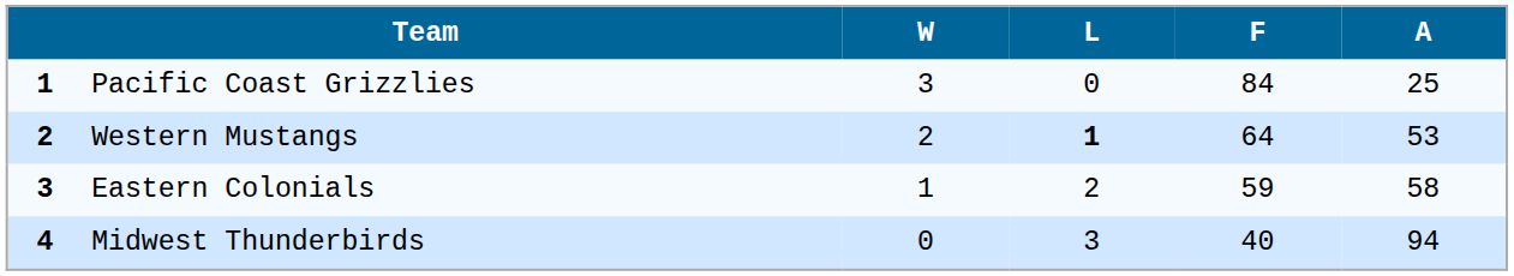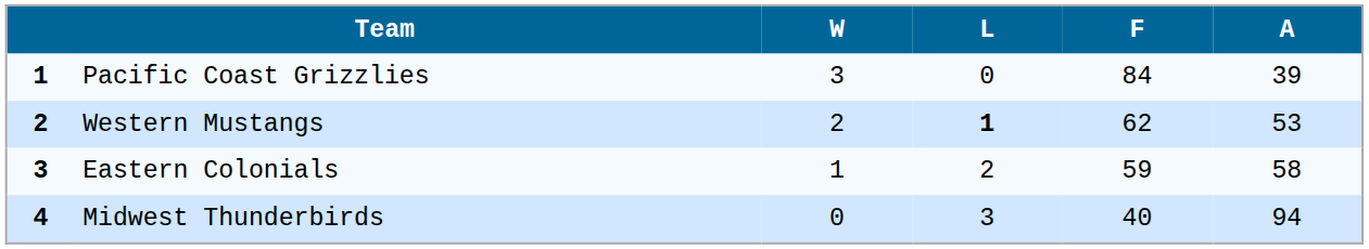Pacific Coast Grizzlies | A: 25 -> 39
Western Mustangs | F: 64 -> 62
